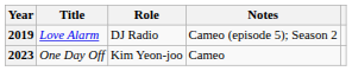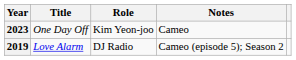rows swapped: 2019 <-> 2023
